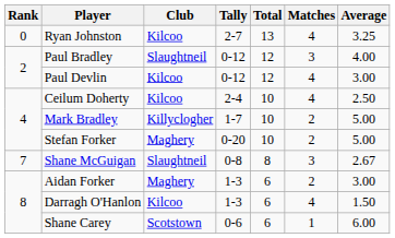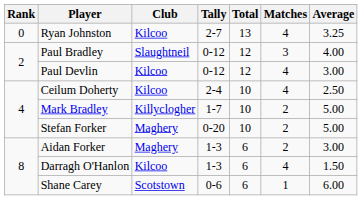- row: 7 | Shane McGuigan | Slaughtneil | 0-8 | 8 | 3 | 2.67
